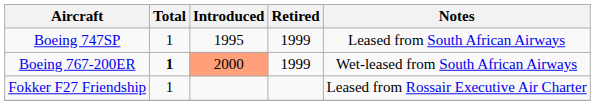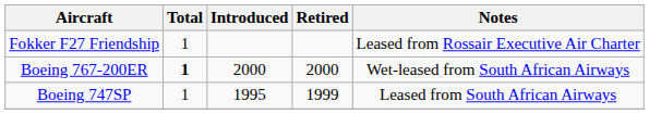rows swapped: Boeing 747SP <-> Fokker F27 Friendship
Boeing 767-200ER | Introduced: lightsalmon background -> no background
Boeing 767-200ER | Retired: 1999 -> 2000
